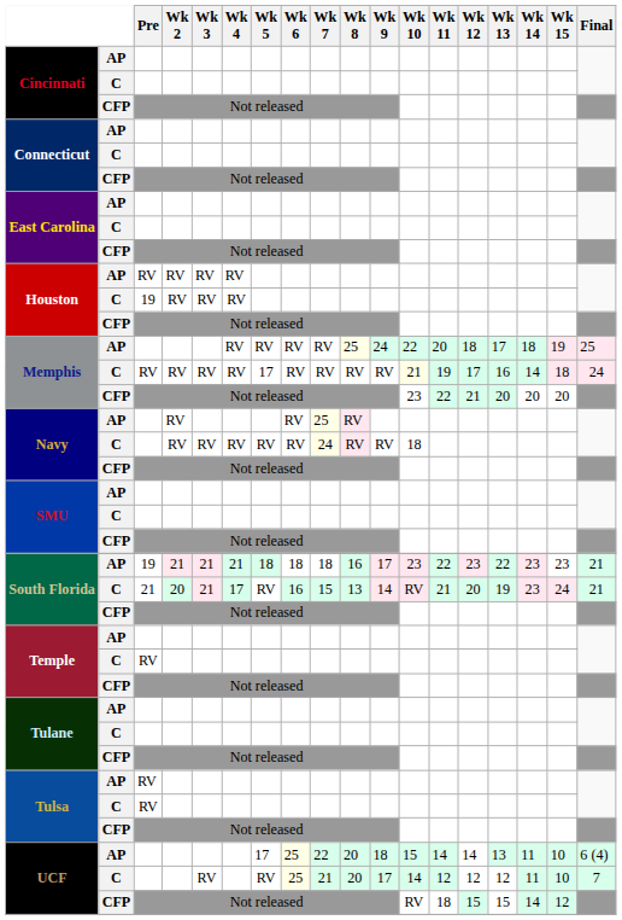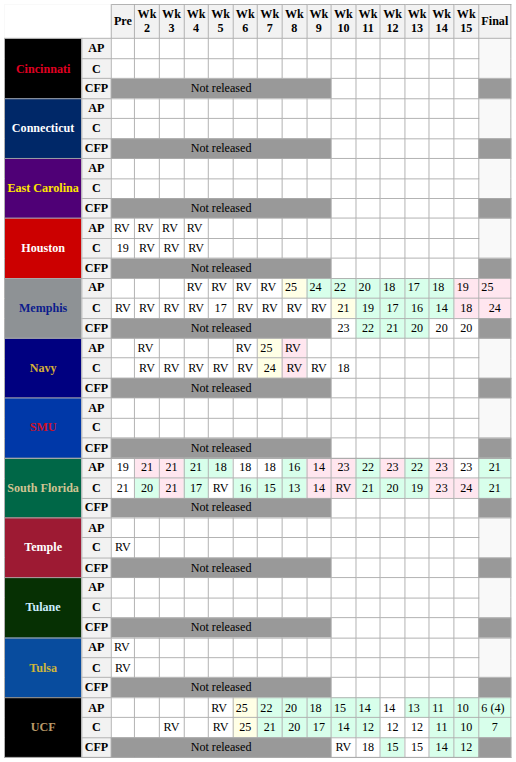South Florida / AP | Wk 9: 17 -> 14
UCF / AP | Wk 5: 17 -> RV
